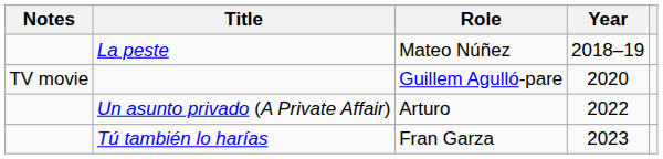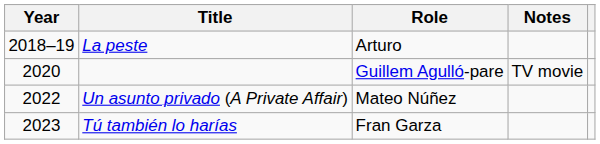columns swapped: Year <-> Notes
La peste | Role: Mateo Núñez -> Arturo
Un asunto privado (A Private Affair) | Role: Arturo -> Mateo Núñez
